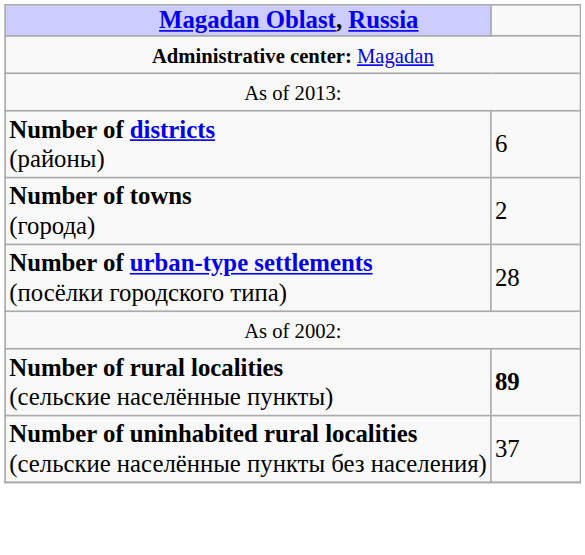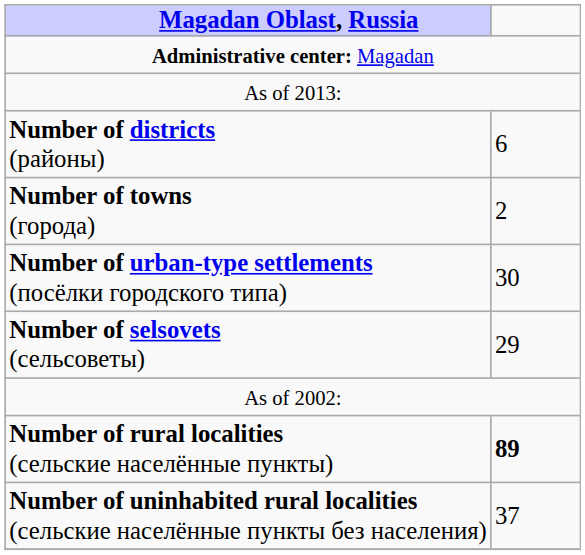Number of urban-type settlements (посёлки городского типа) | column 2: 28 -> 30
+ row: Number of selsovets (сельсоветы) | 29
